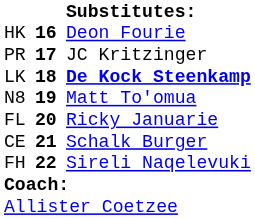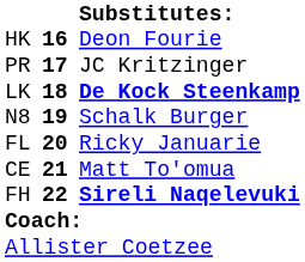N8 | column 3: Matt To'omua -> Schalk Burger
CE | column 3: Schalk Burger -> Matt To'omua
FH | column 3: normal -> bold
